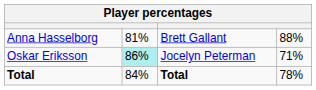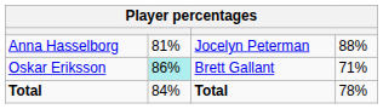Anna Hasselborg | column 3: Brett Gallant -> Jocelyn Peterman
Oskar Eriksson | column 3: Jocelyn Peterman -> Brett Gallant
